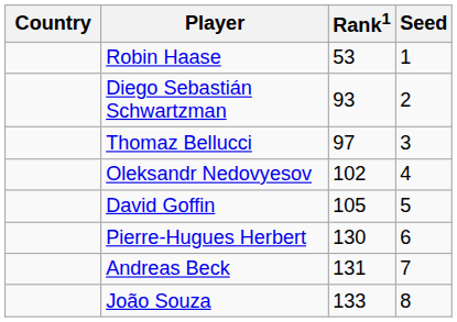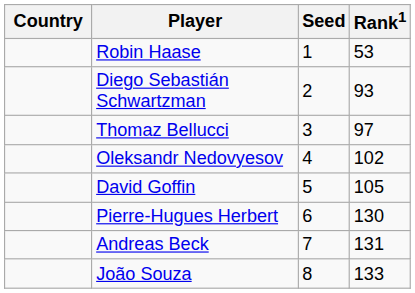columns swapped: Rank1 <-> Seed
